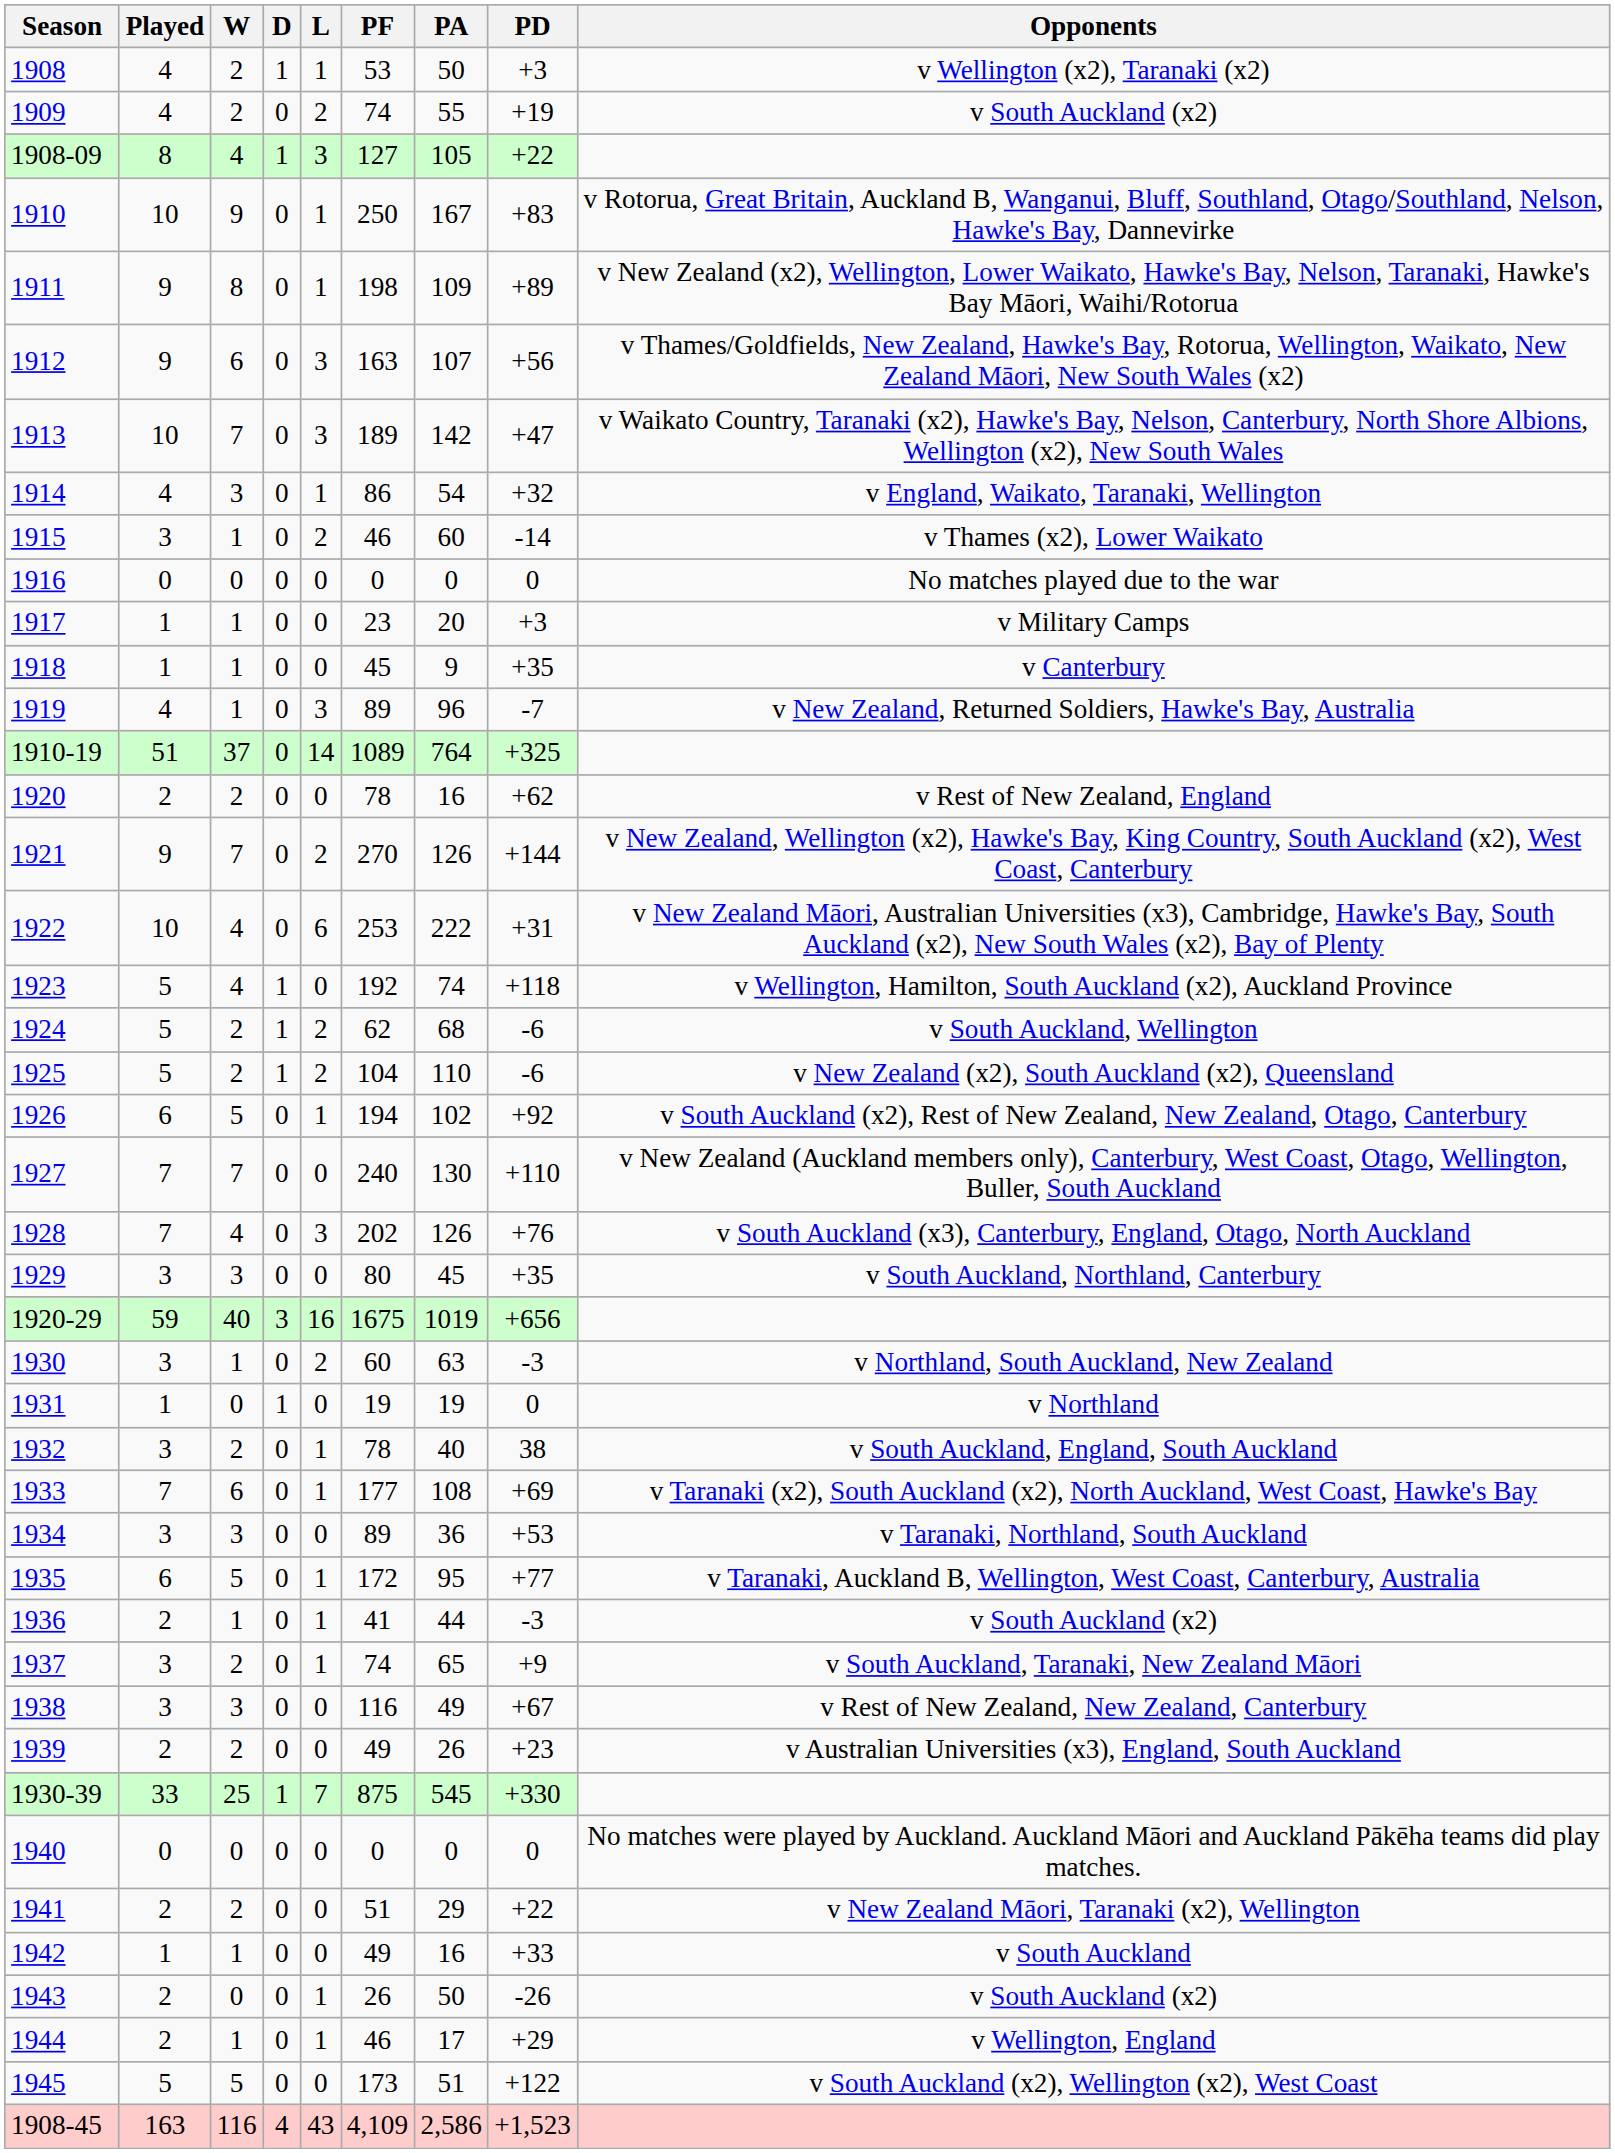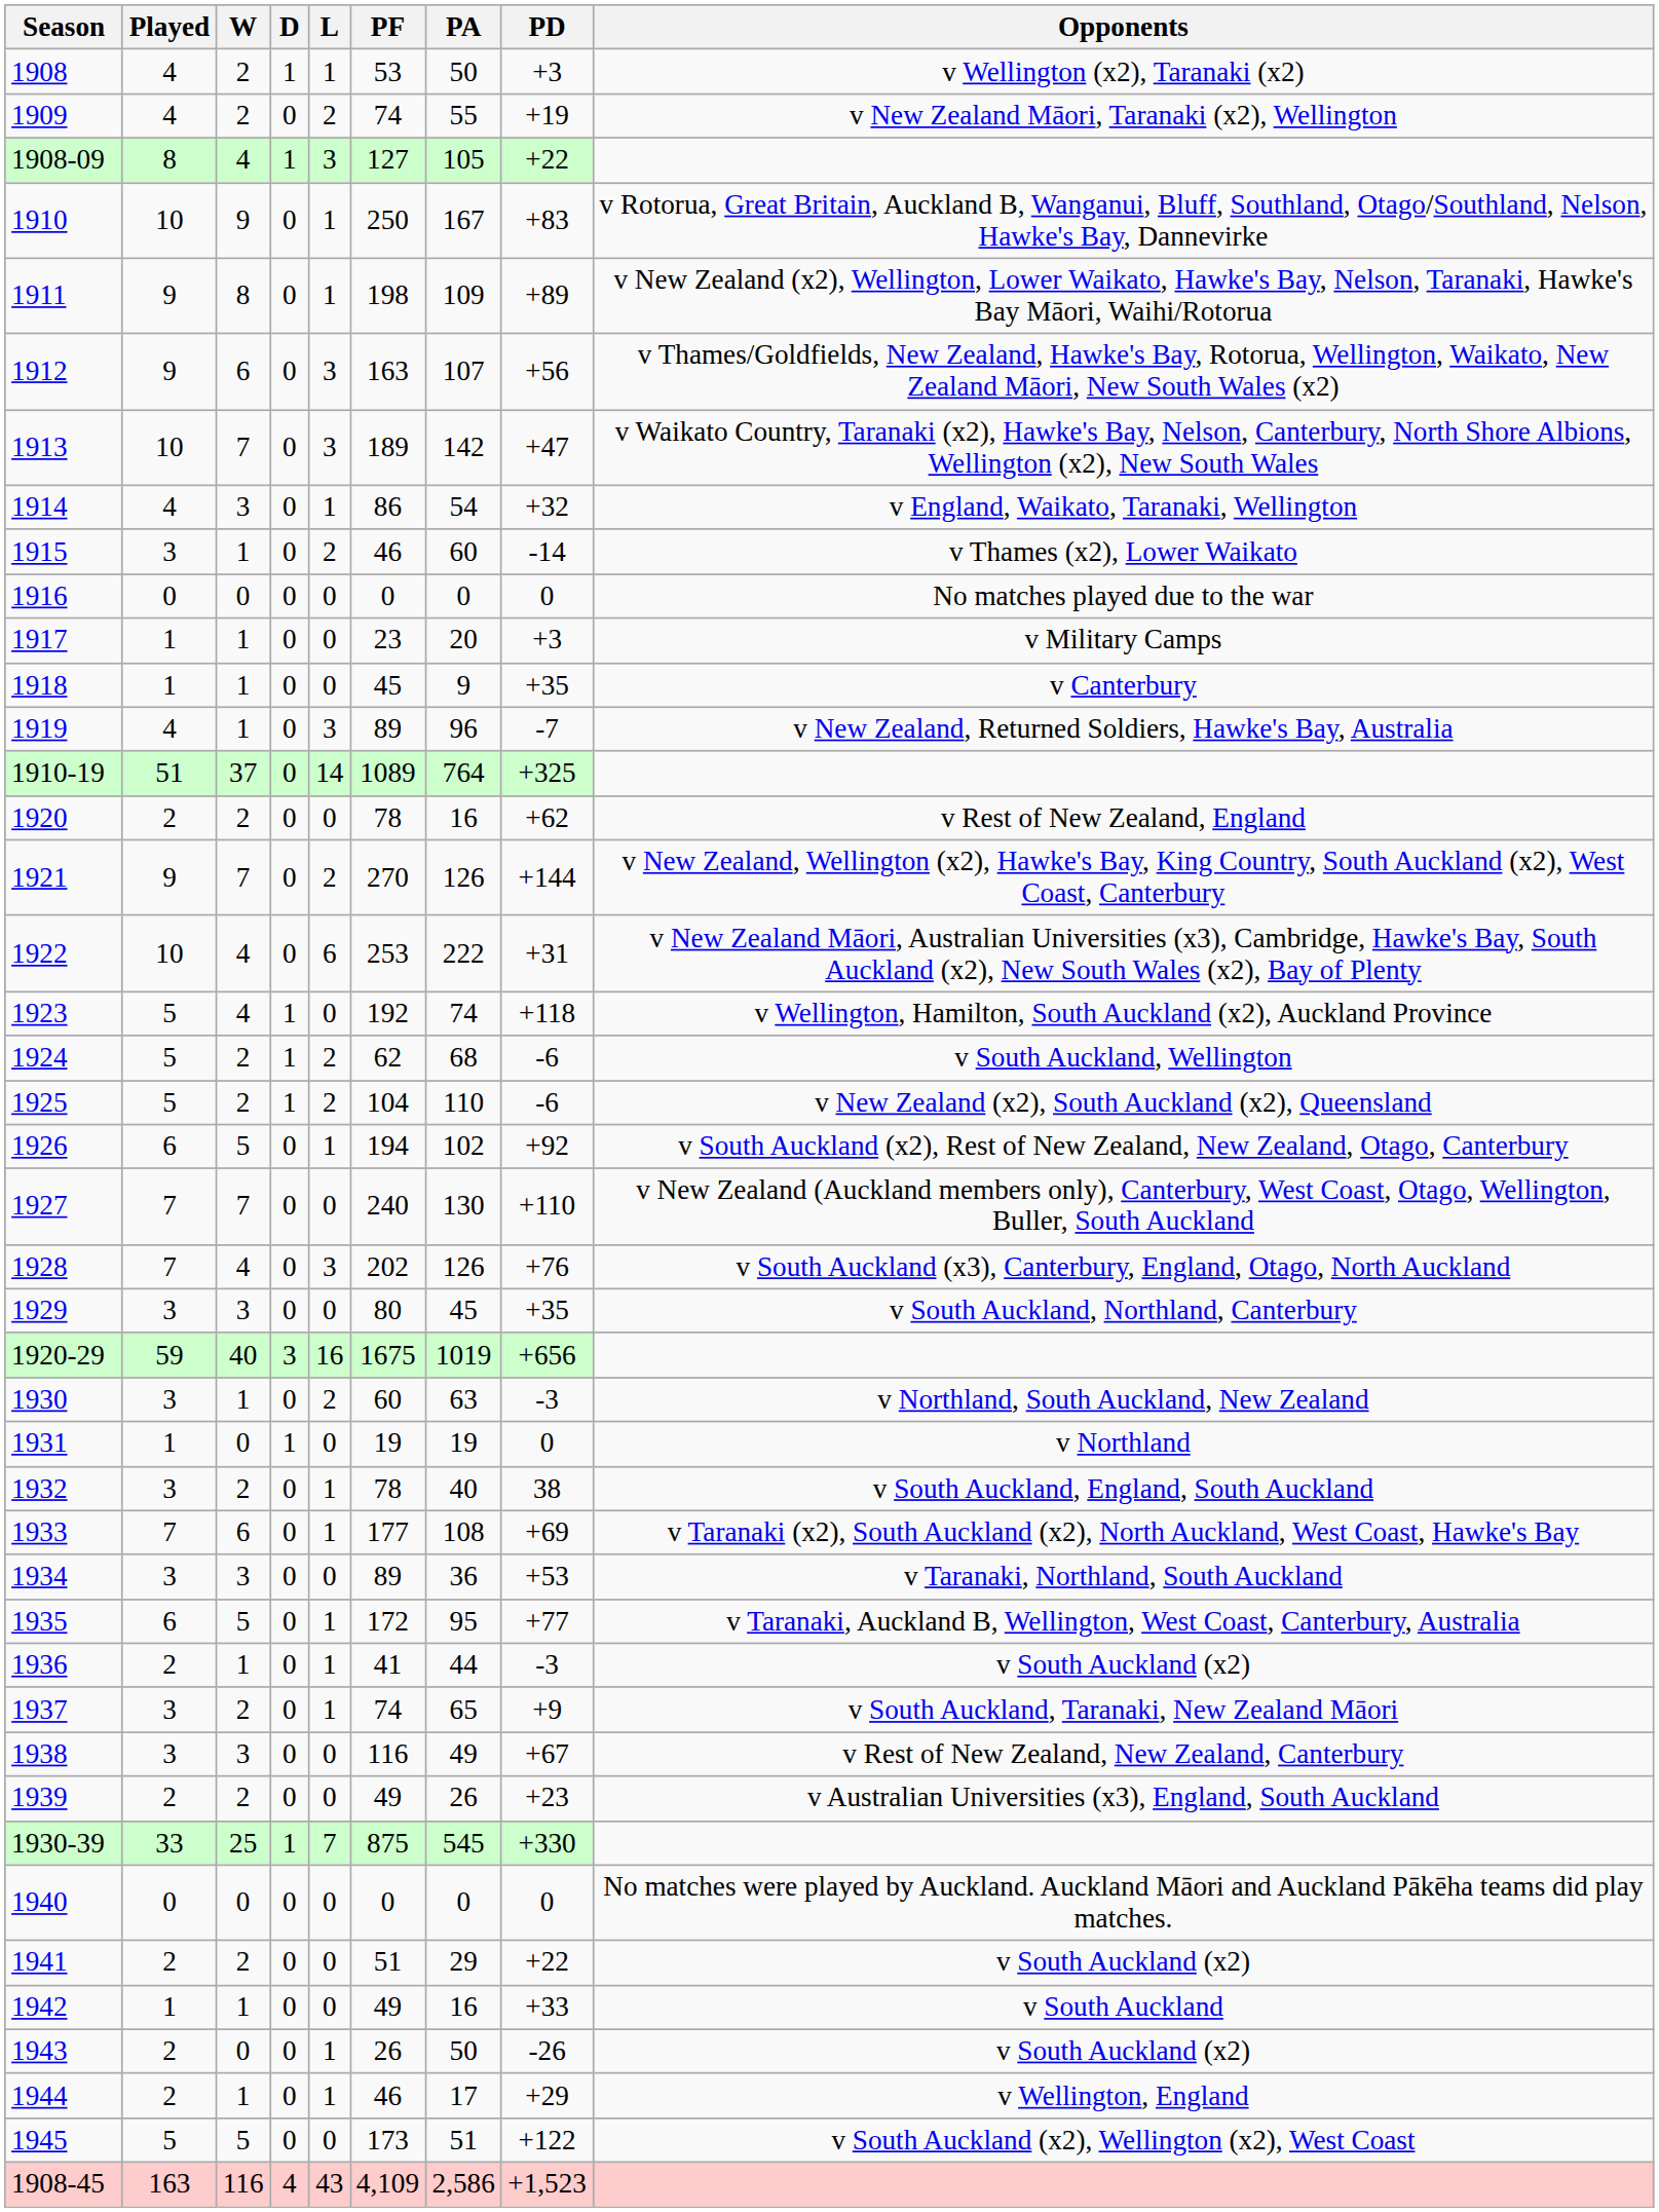1909 | Opponents: v South Auckland (x2) -> v New Zealand Māori, Taranaki (x2), Wellington
1941 | Opponents: v New Zealand Māori, Taranaki (x2), Wellington -> v South Auckland (x2)
